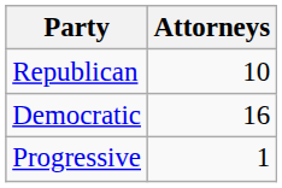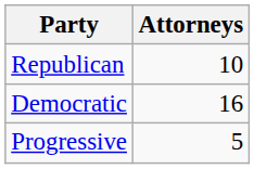Progressive | Attorneys: 1 -> 5
